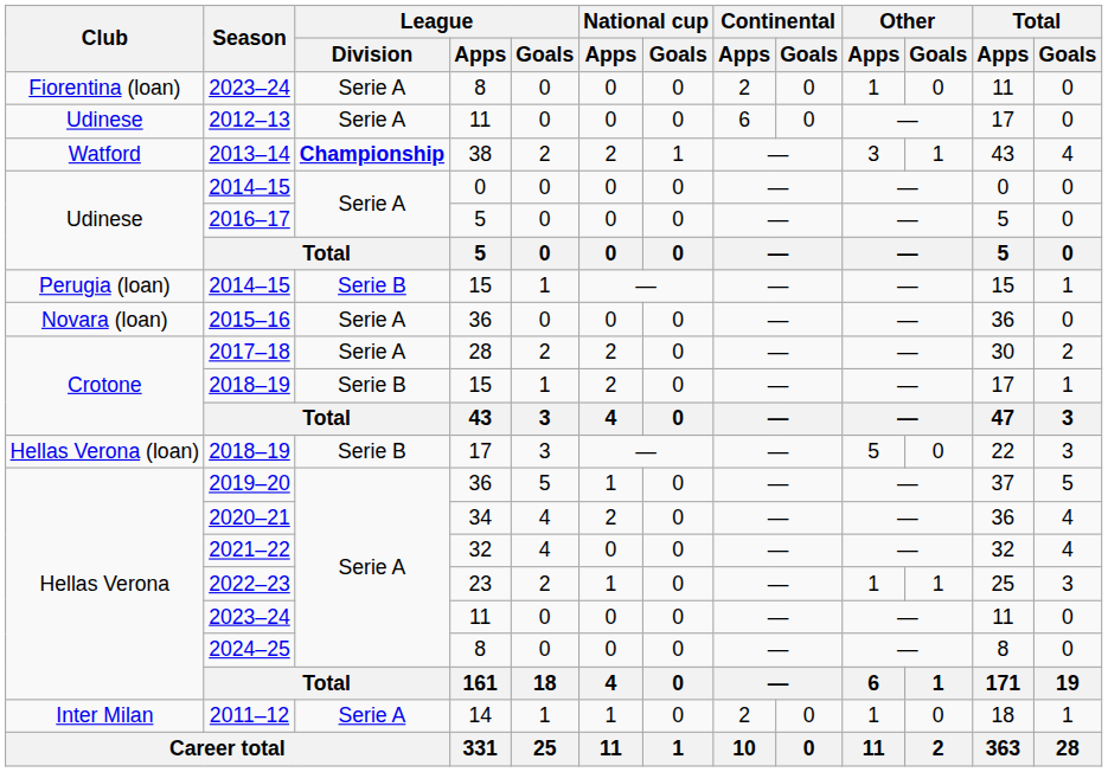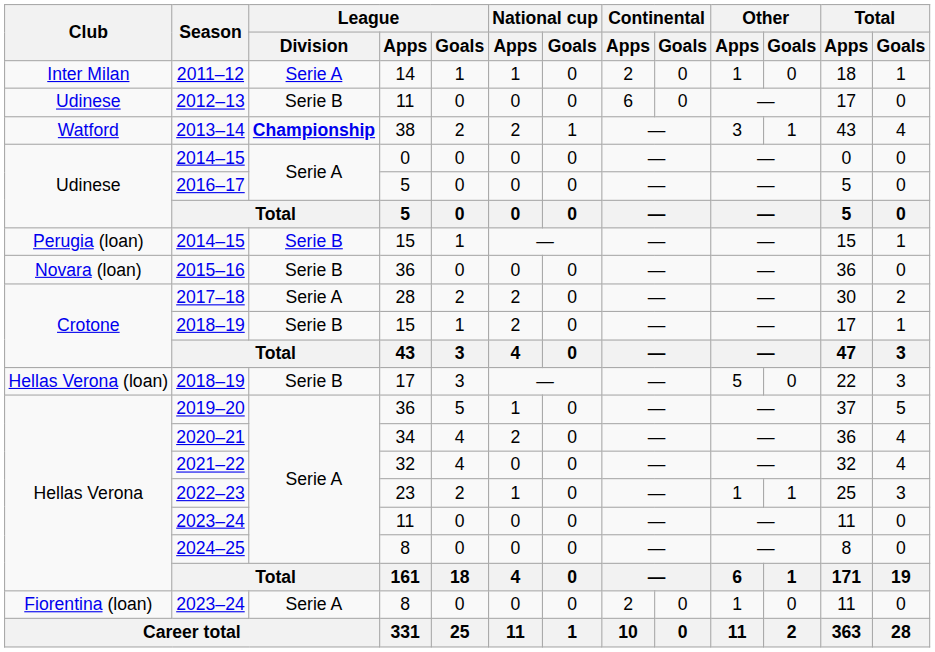rows swapped: 2011–12 <-> 2023–24 / 8
2012–13 | League / Division: Serie A -> Serie B
2015–16 | League / Division: Serie A -> Serie B
